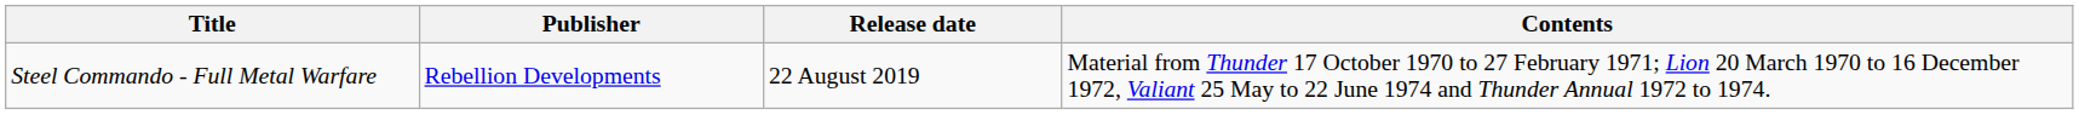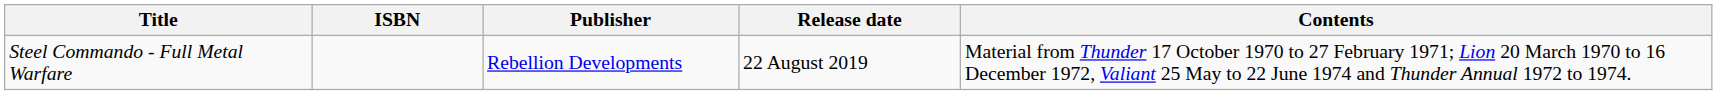+ column: ISBN
